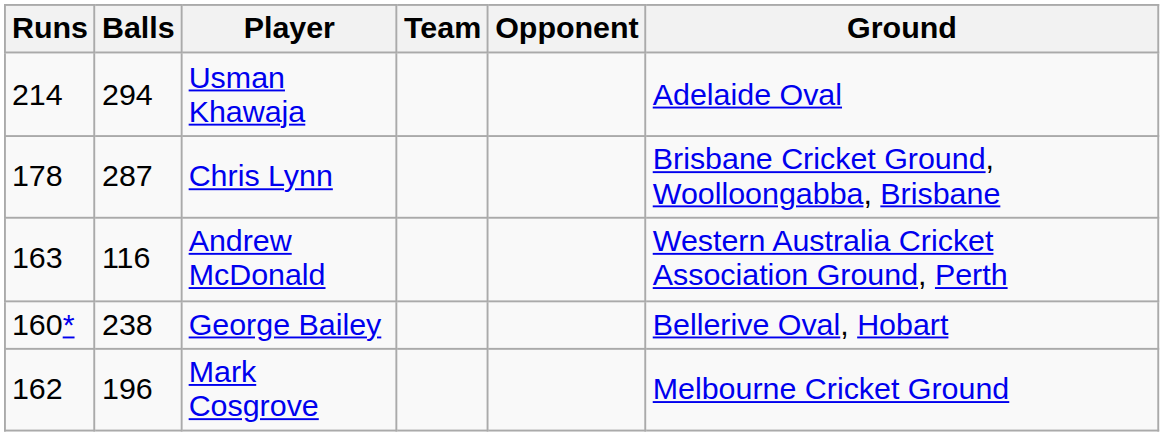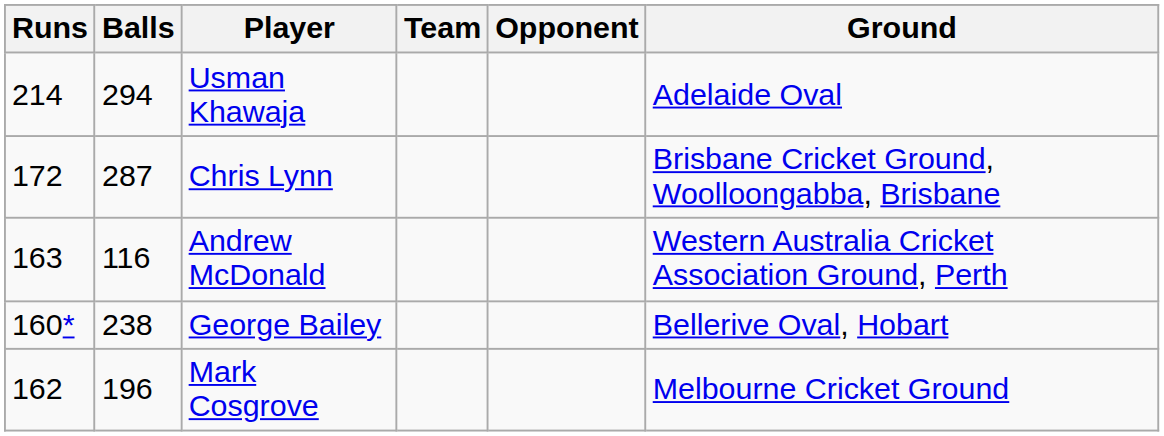Chris Lynn | Runs: 178 -> 172
